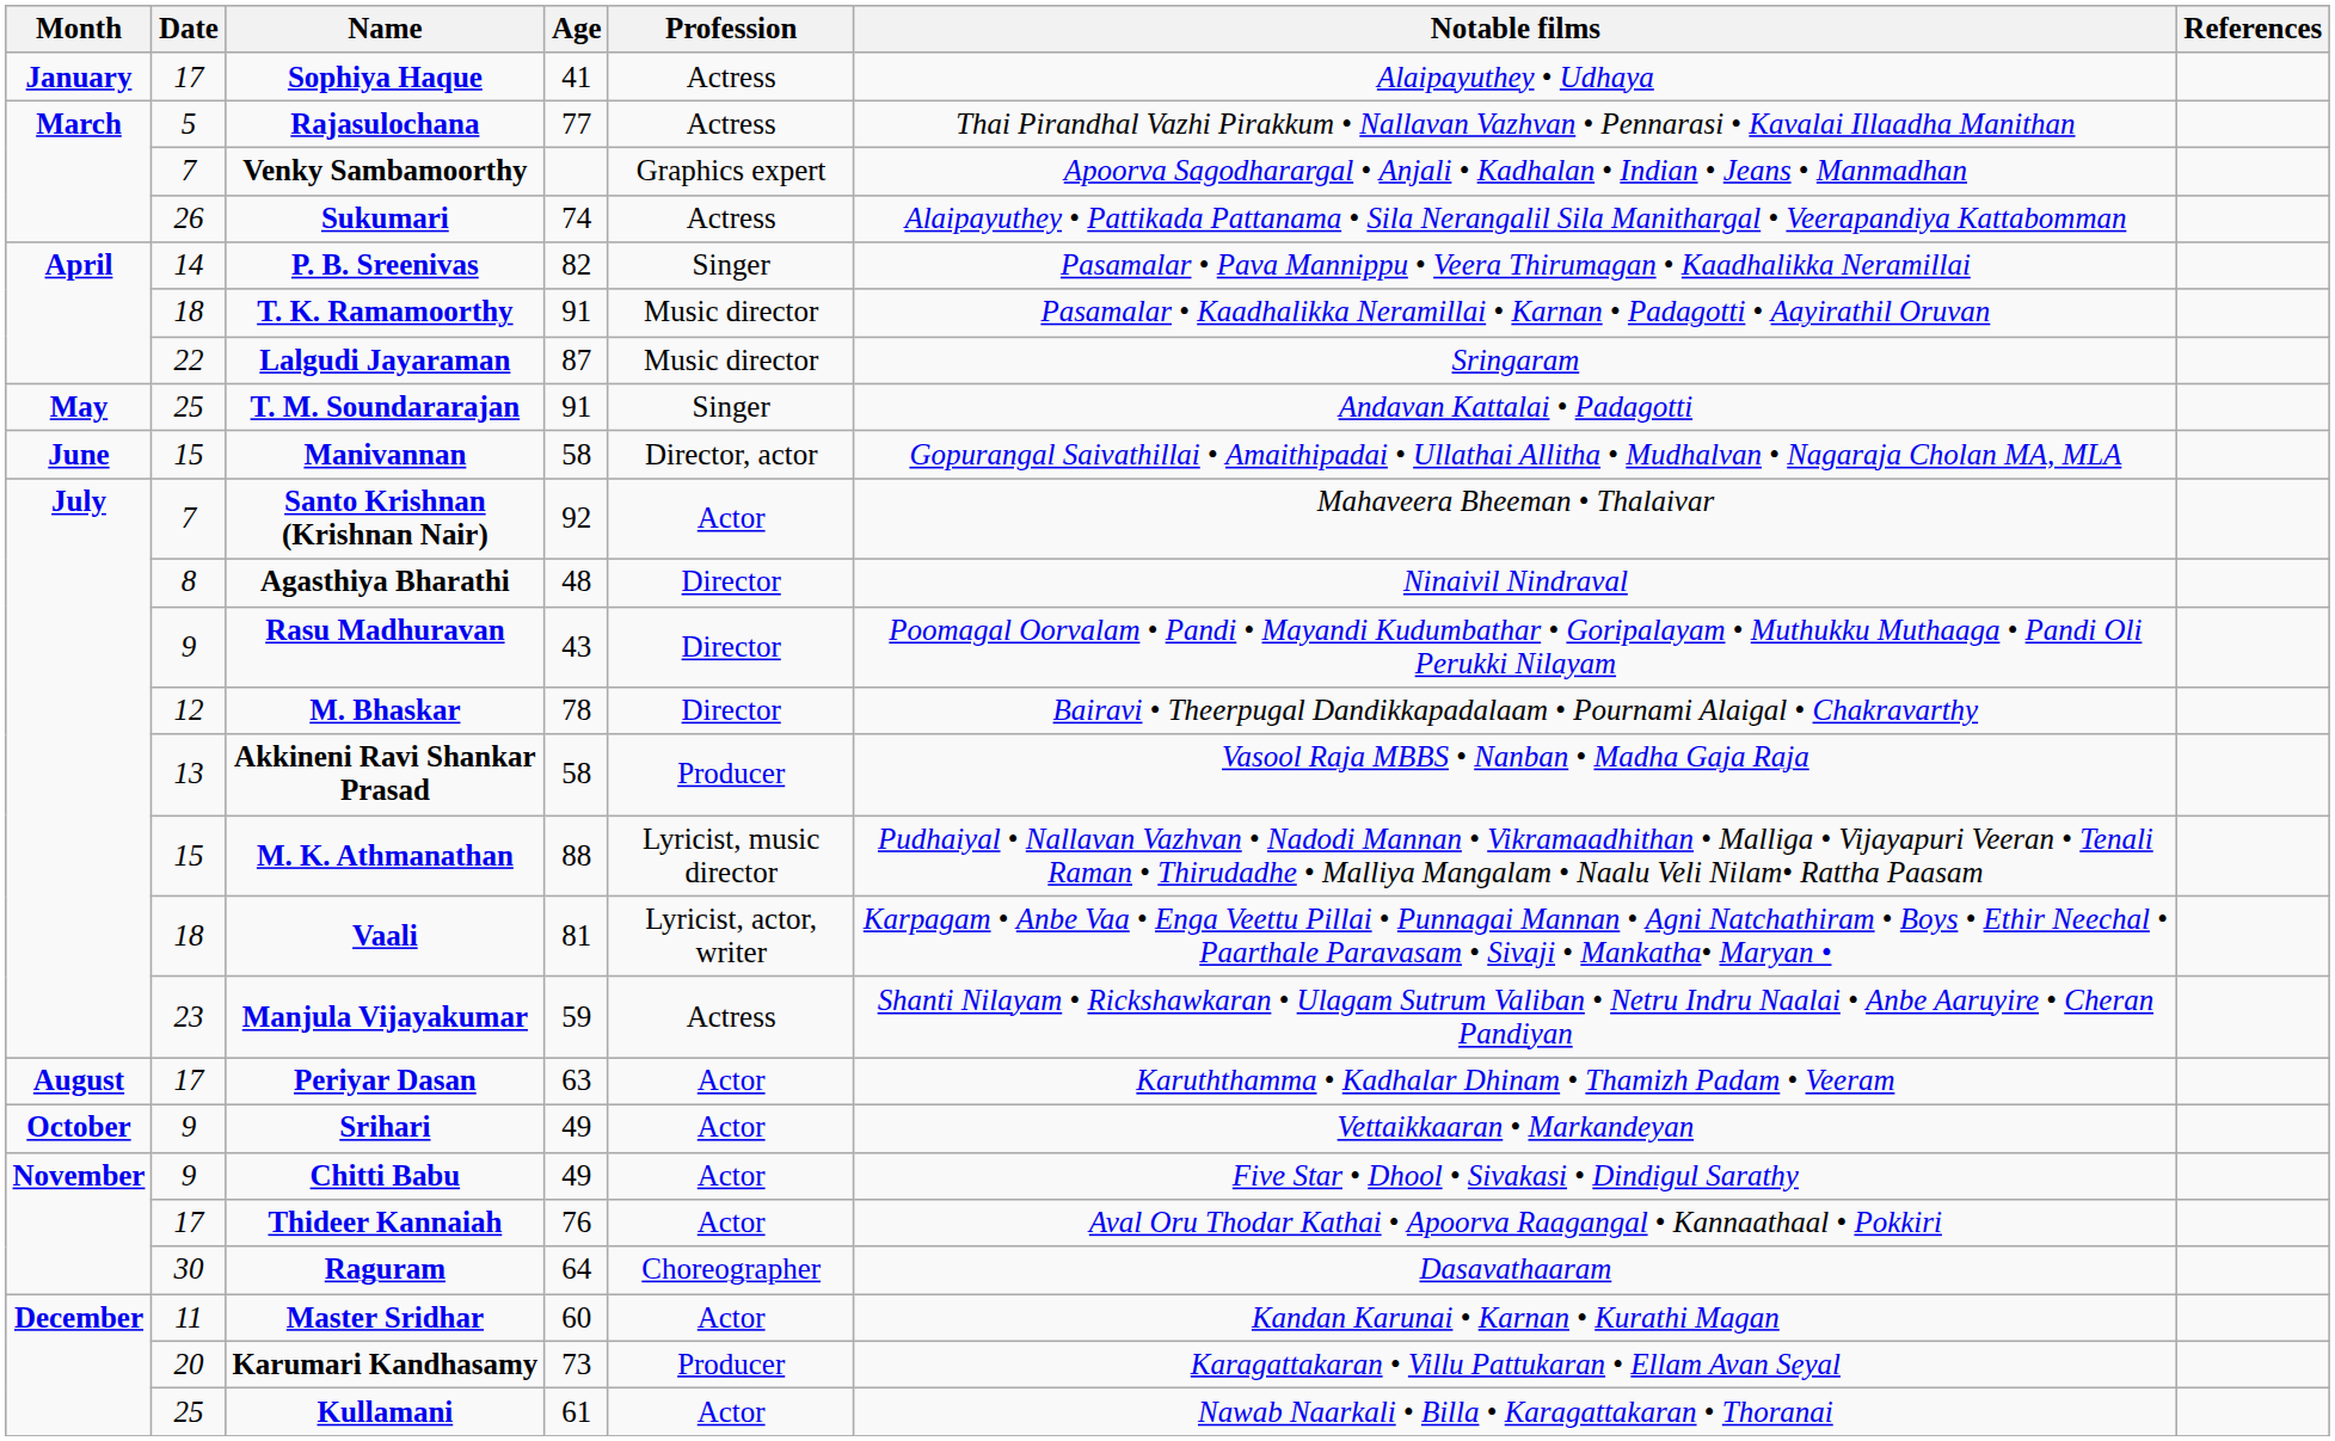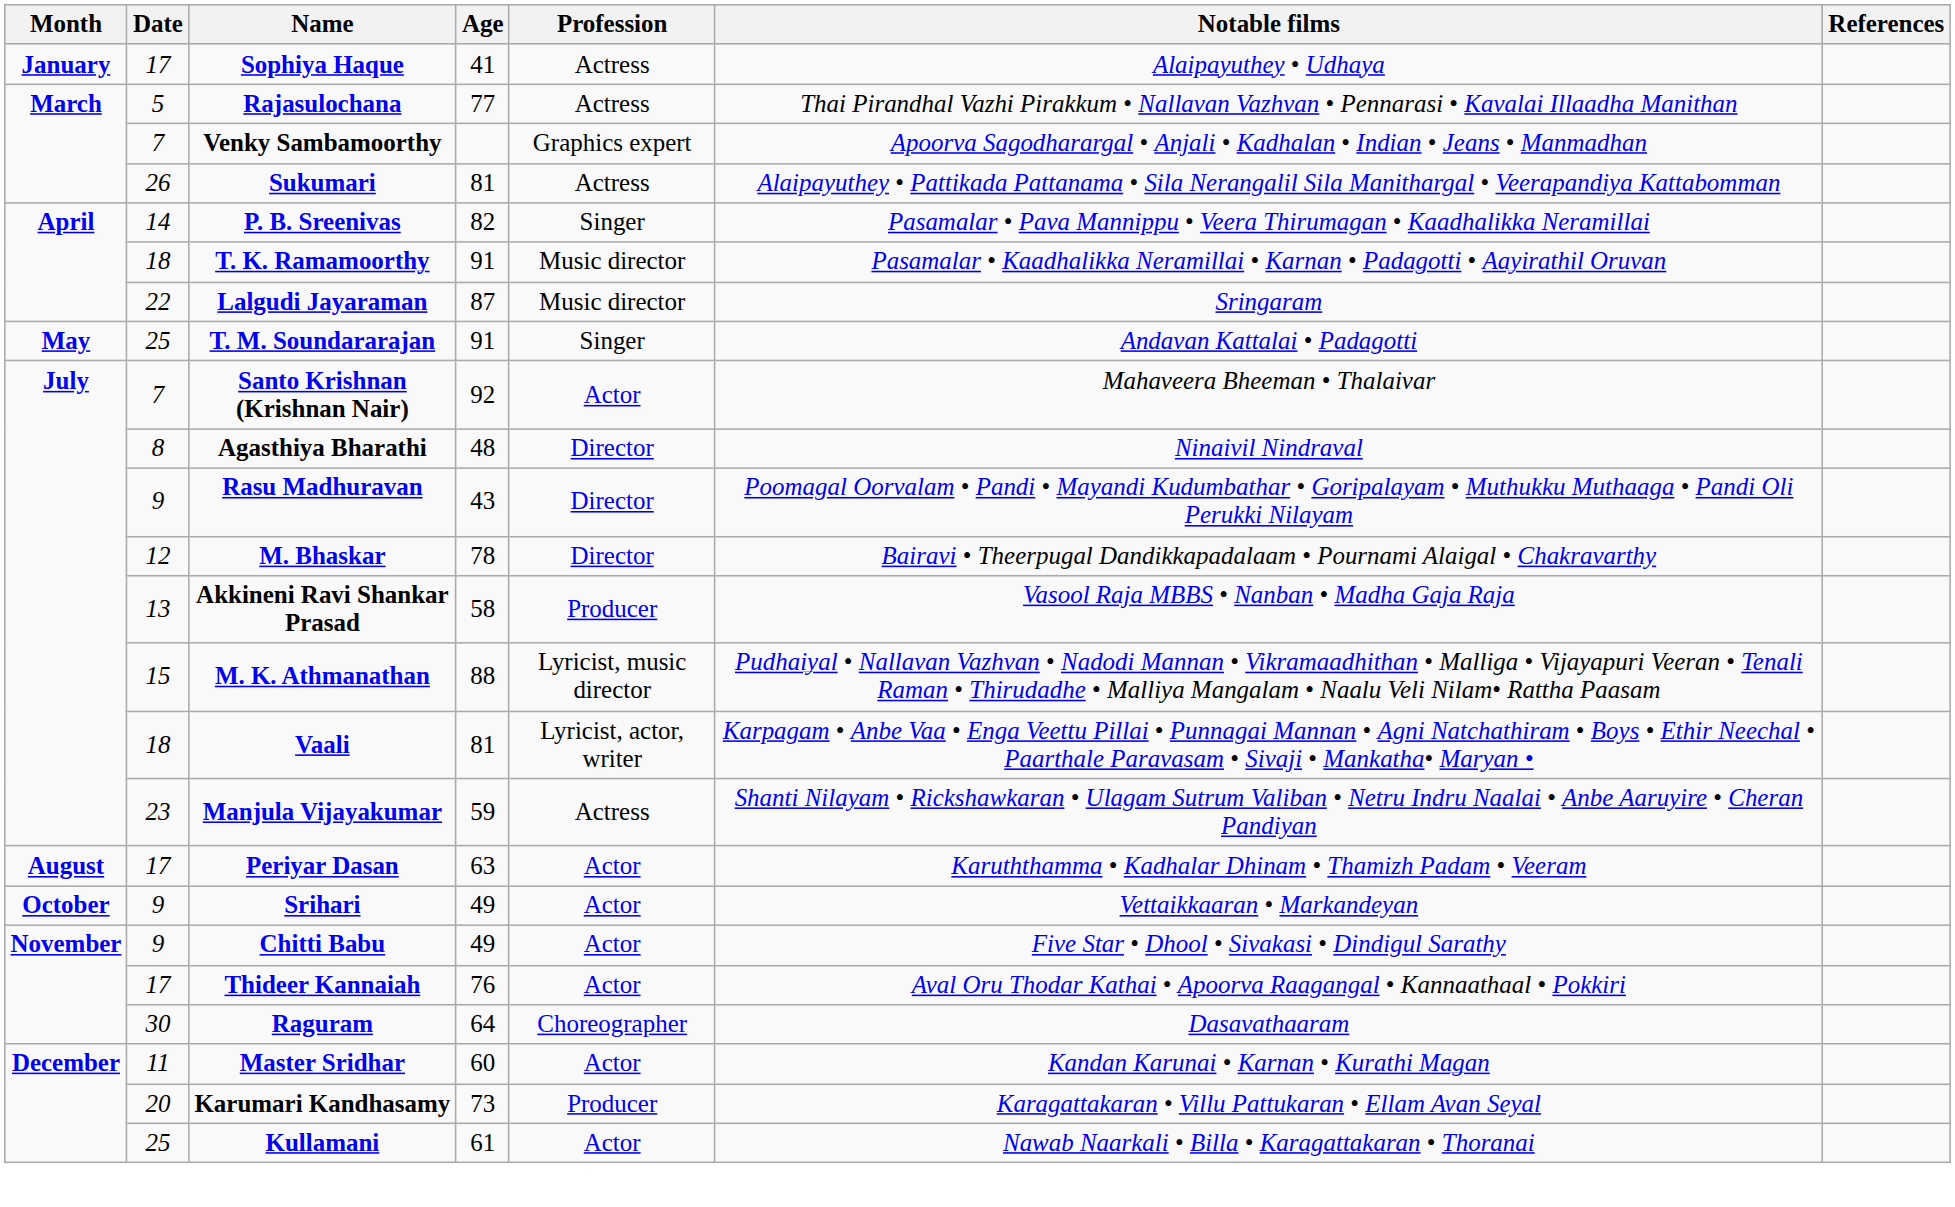Sukumari | Age: 74 -> 81
- row: June | 15 | Manivannan | 58 | Director, actor | Gopurangal Saivathillai • Amaithipadai • Ullathai Allitha • Mudhalvan • Nagaraja Cholan MA, MLA
